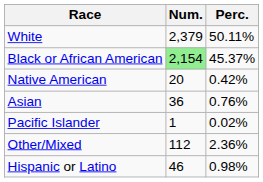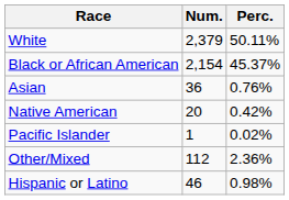Black or African American | Num.: lightgreen background -> no background
rows swapped: Native American <-> Asian
